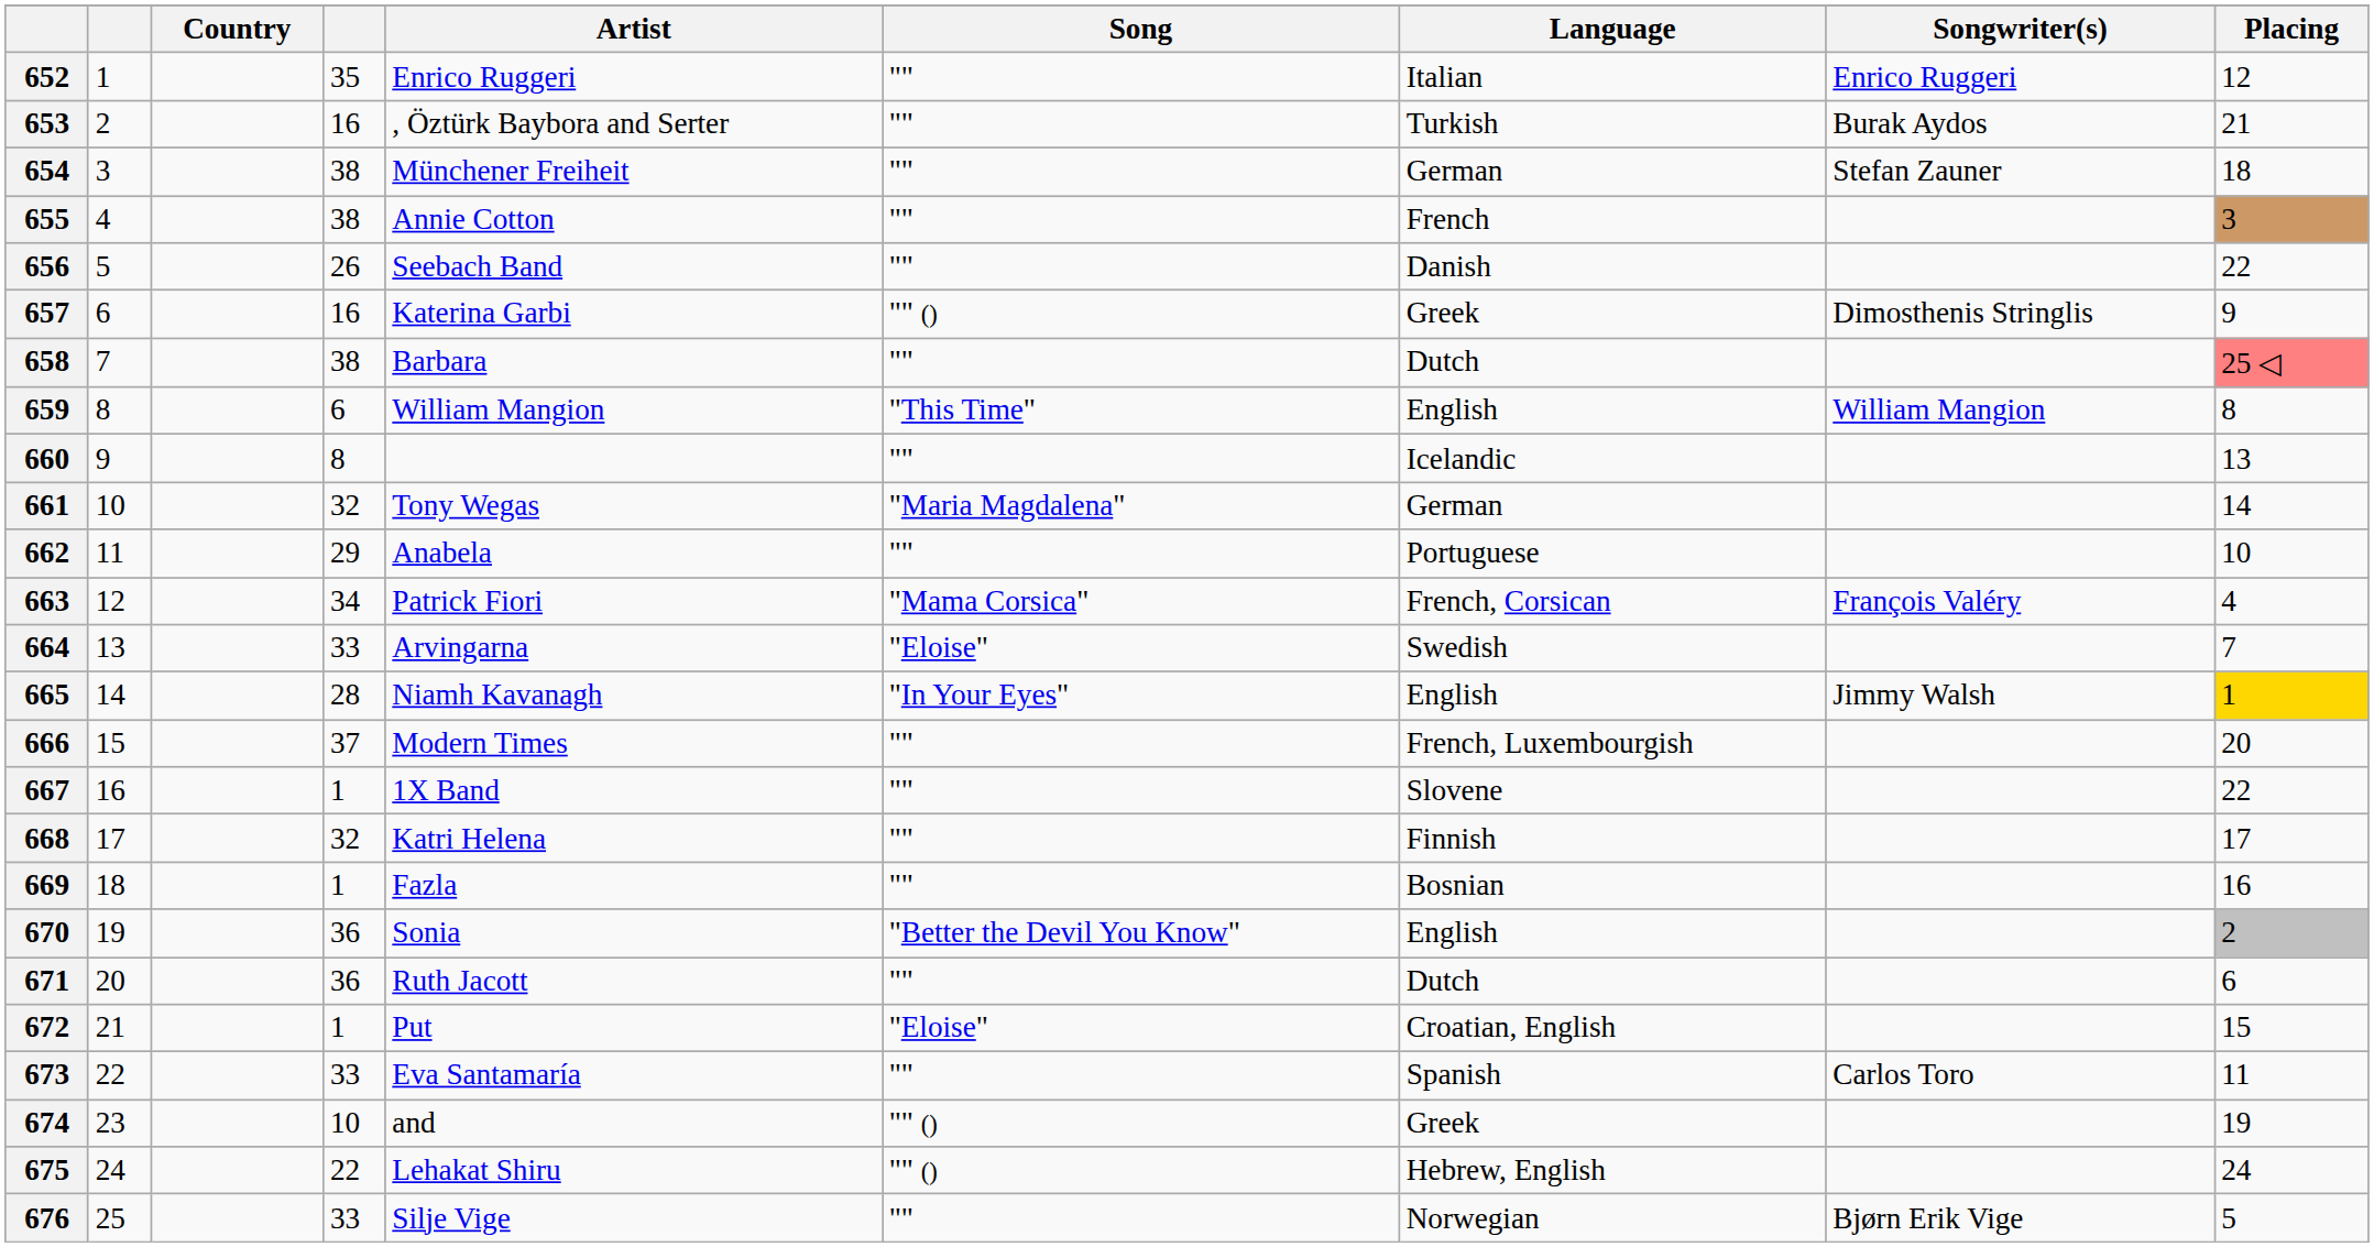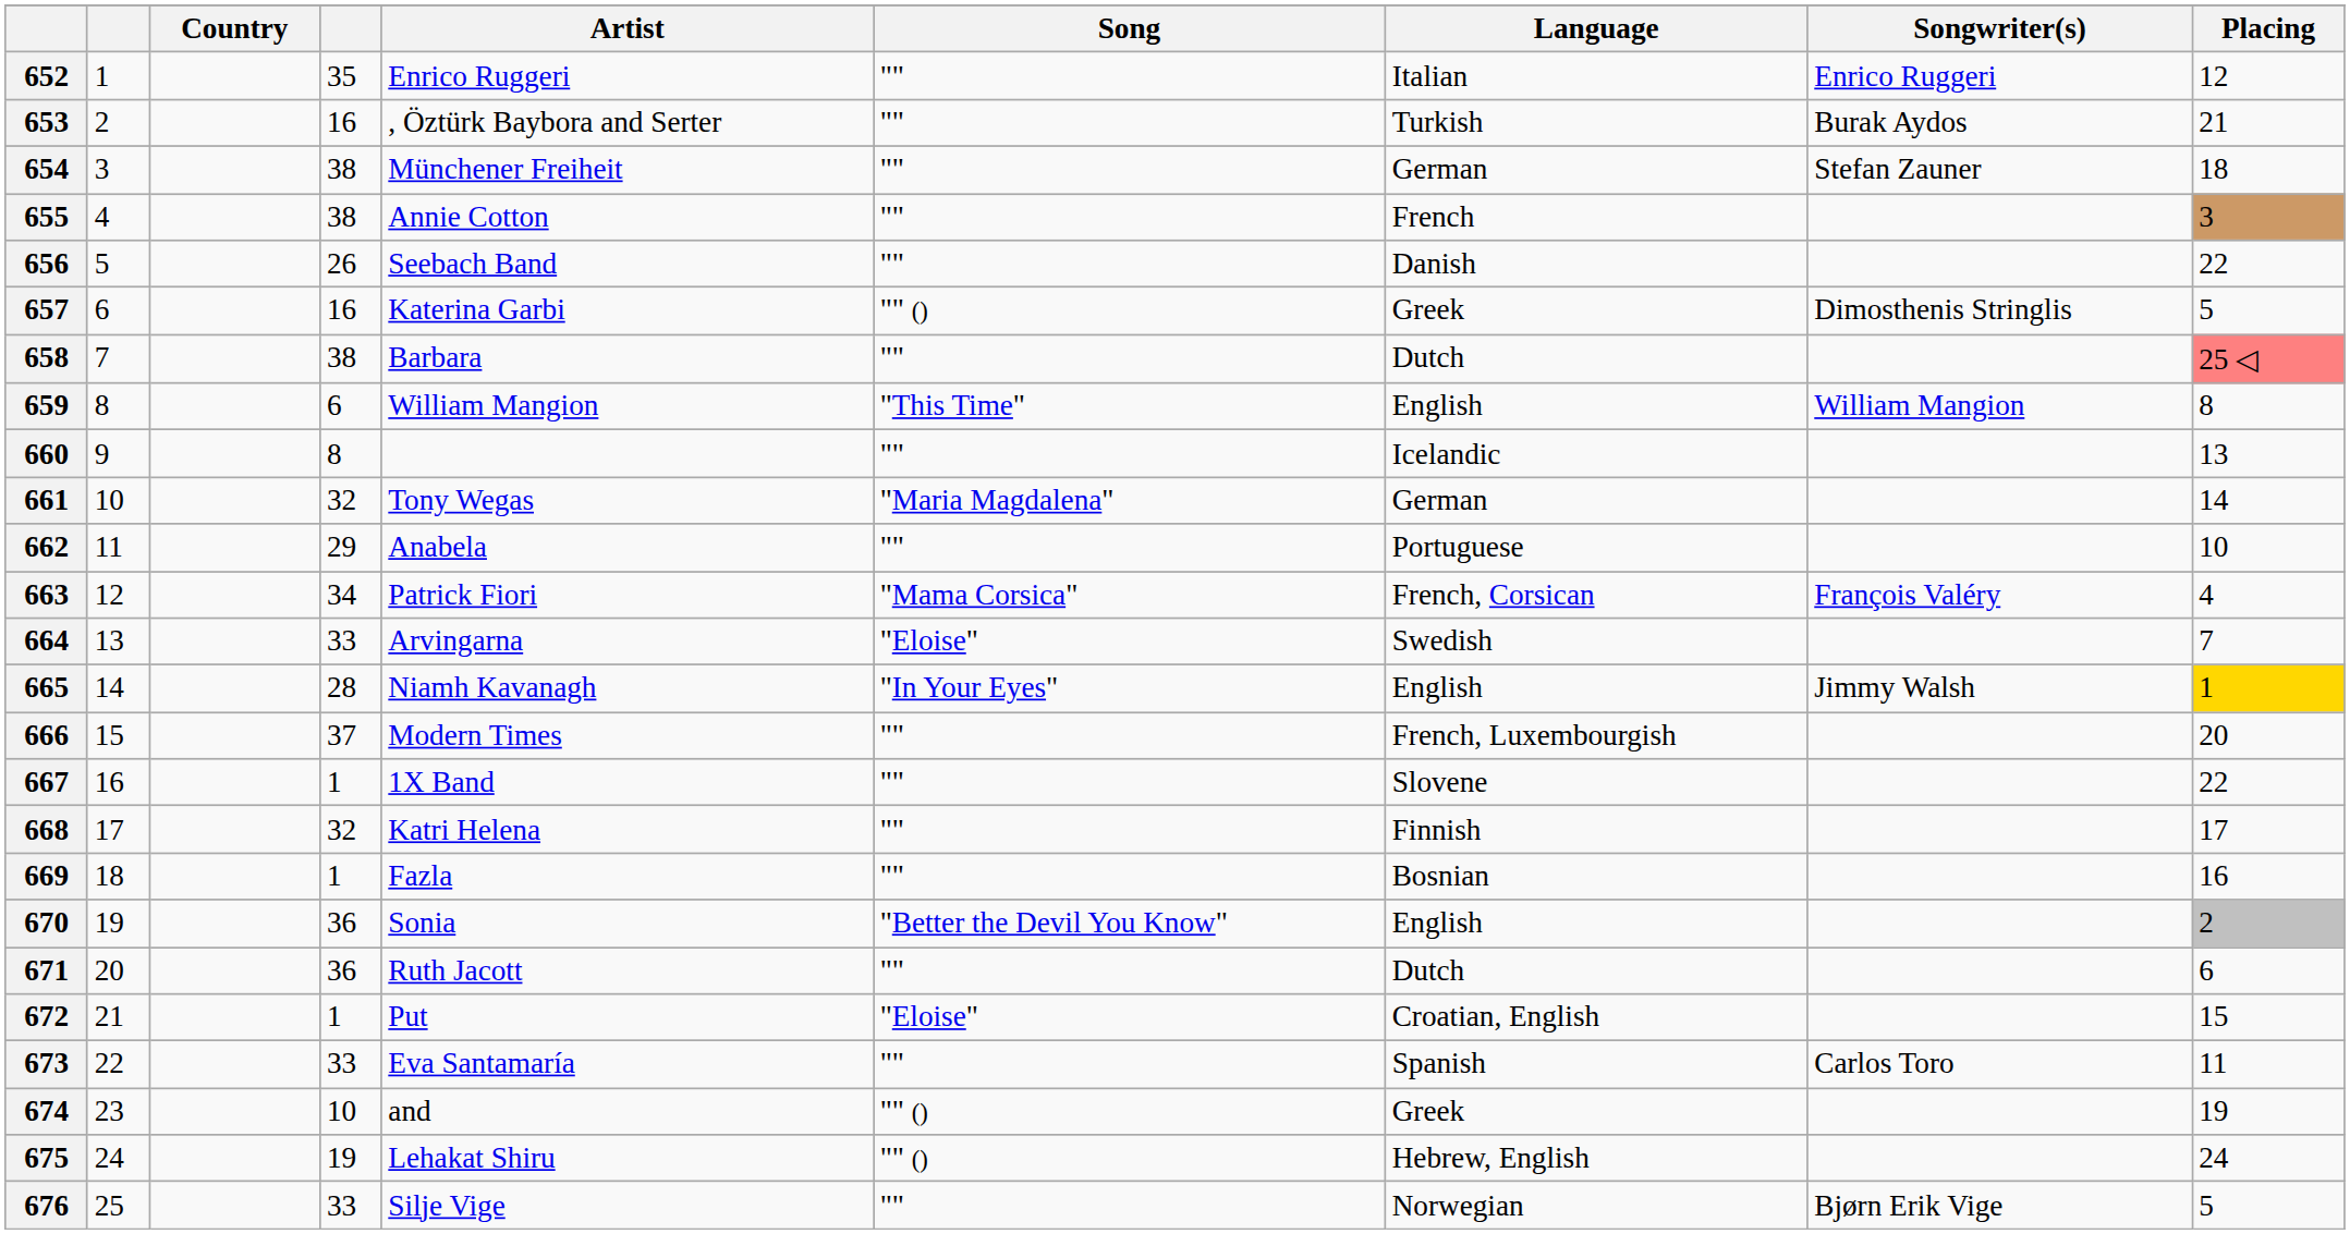657 | Placing: 9 -> 5
675 | column 4: 22 -> 19
